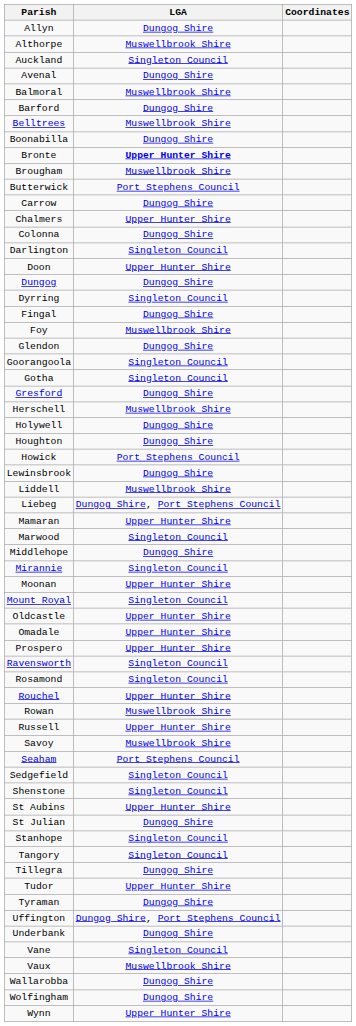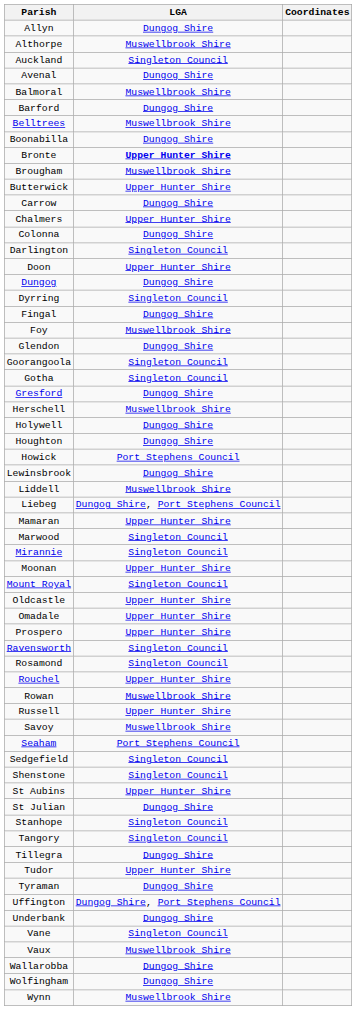Butterwick | LGA: Port Stephens Council -> Upper Hunter Shire
- row: Middlehope | Dungog Shire
Wynn | LGA: Upper Hunter Shire -> Muswellbrook Shire
